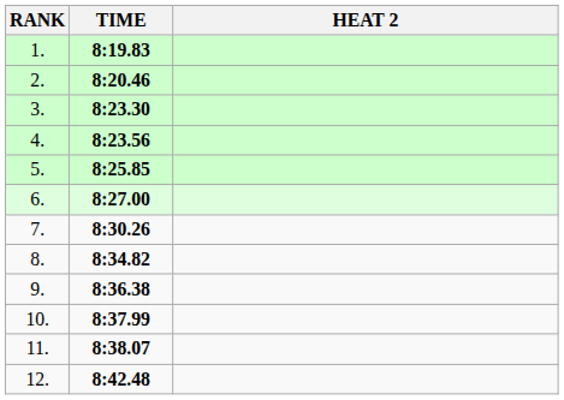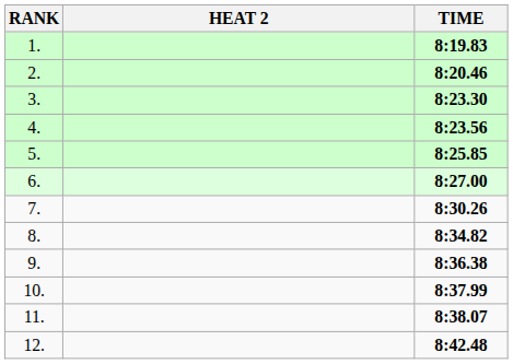columns swapped: HEAT 2 <-> TIME
